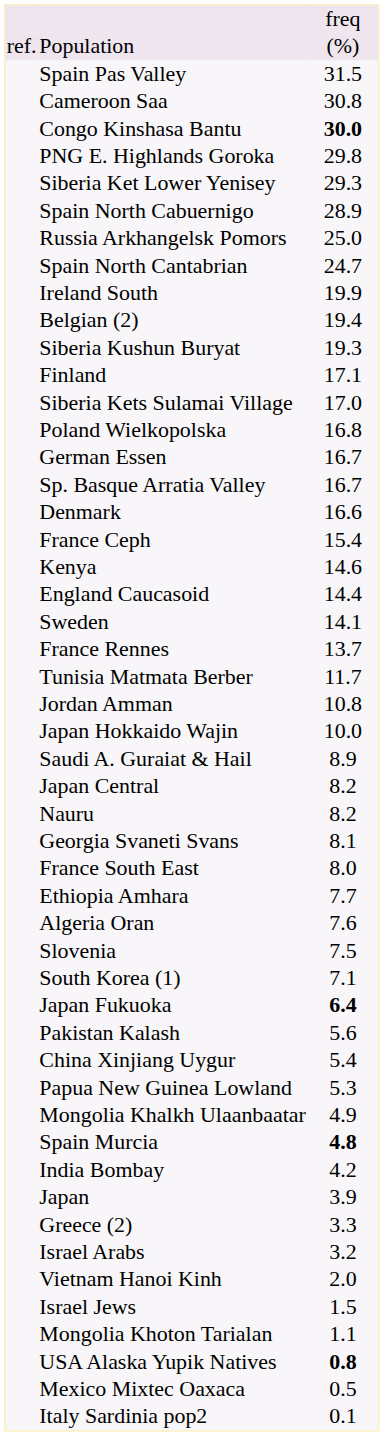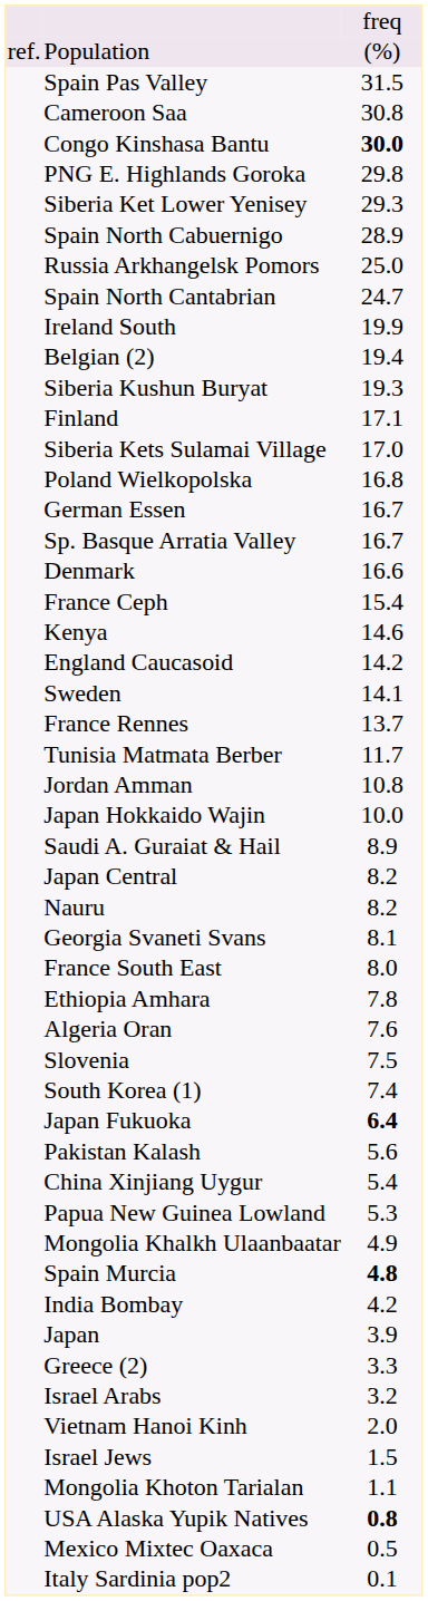England Caucasoid | column 3: 14.4 -> 14.2
Ethiopia Amhara | column 3: 7.7 -> 7.8
South Korea (1) | column 3: 7.1 -> 7.4
